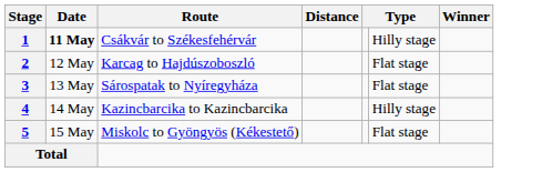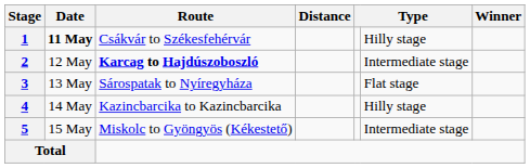2 | Route: normal -> bold
2 | column 6: Flat stage -> Intermediate stage
5 | column 6: Flat stage -> Intermediate stage
